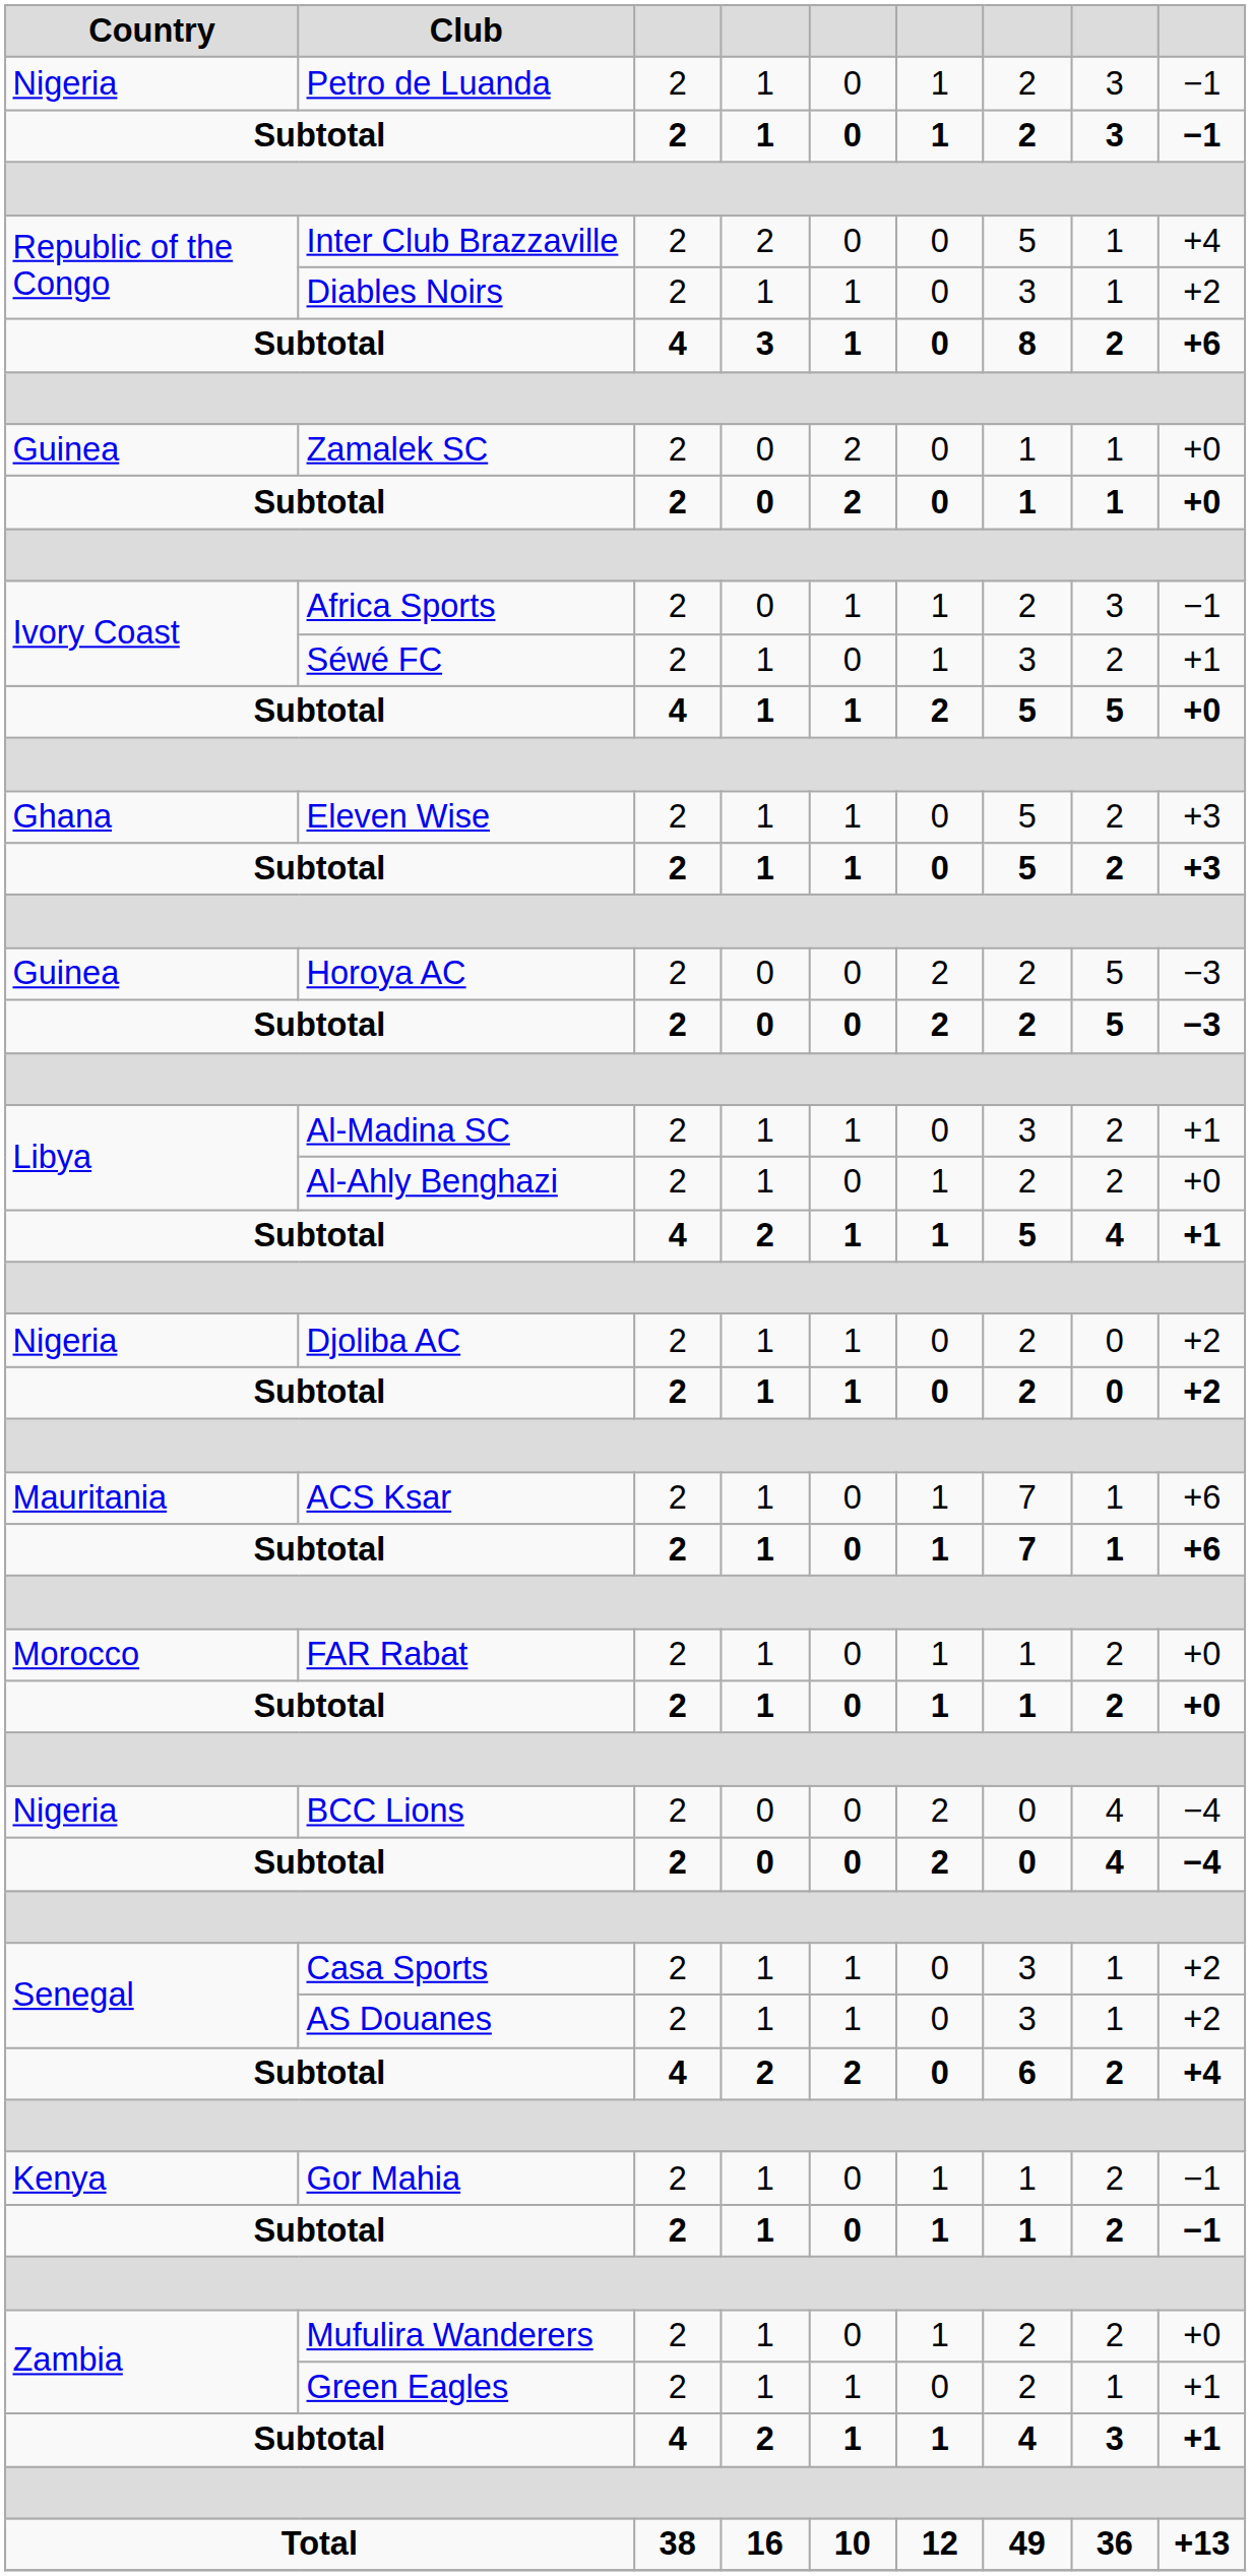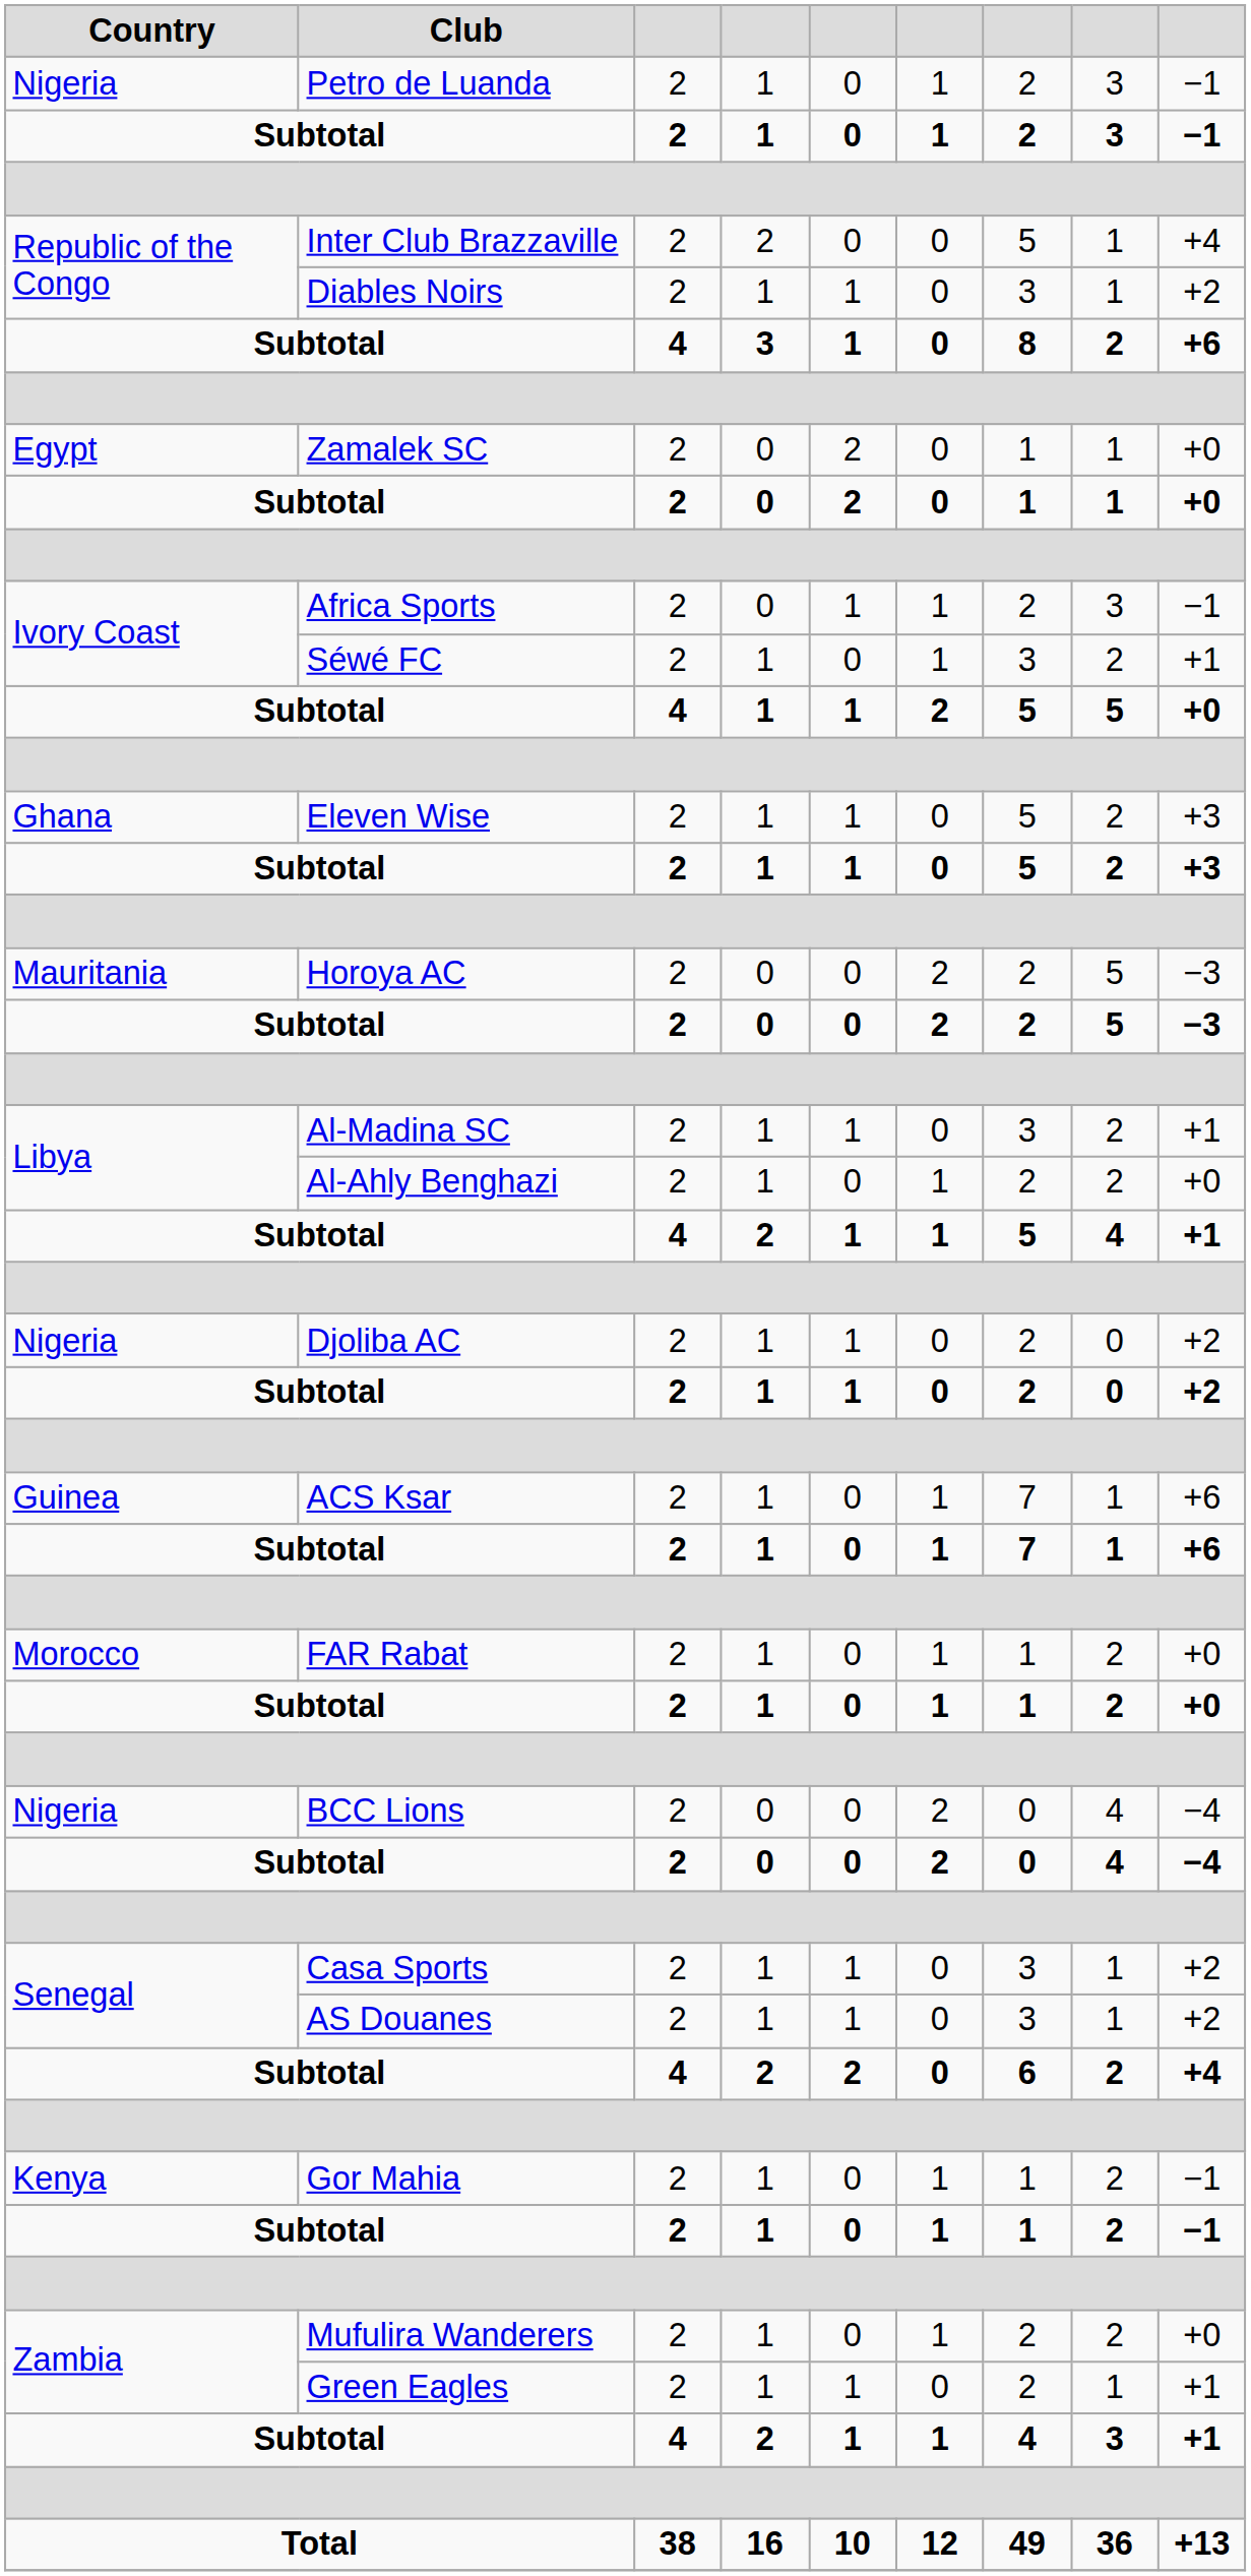Zamalek SC | Country: Guinea -> Egypt
Horoya AC | Country: Guinea -> Mauritania
ACS Ksar | Country: Mauritania -> Guinea
